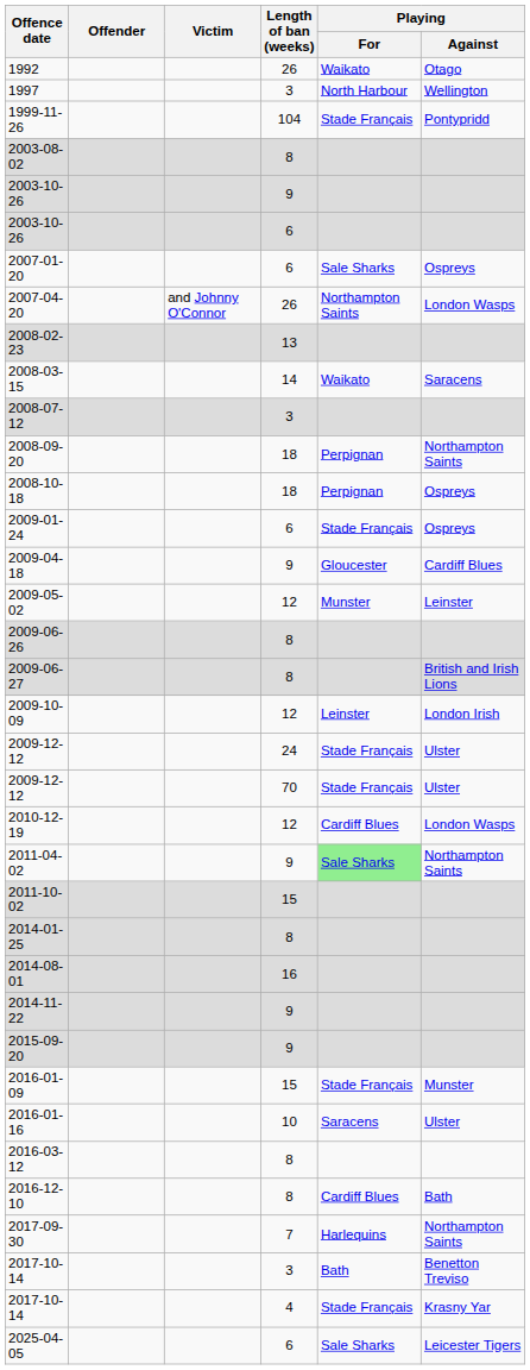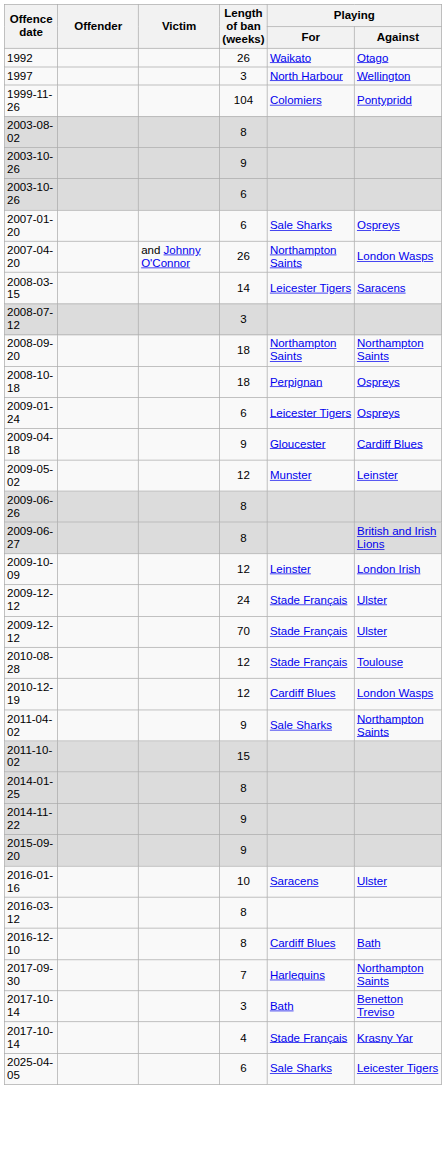1999-11-26 | Playing / For: Stade Français -> Colomiers
- row: 2008-02-23 | 13
2008-03-15 | Playing / For: Waikato -> Leicester Tigers
2008-09-20 | Playing / For: Perpignan -> Northampton Saints
2009-01-24 | Playing / For: Stade Français -> Leicester Tigers
+ row: 2010-08-28 | 12 | Stade Français | Toulouse
2011-04-02 | Playing / For: lightgreen background -> no background
- row: 2014-08-01 | 16
- row: 2016-01-09 | 15 | Stade Français | Munster
